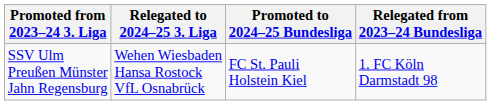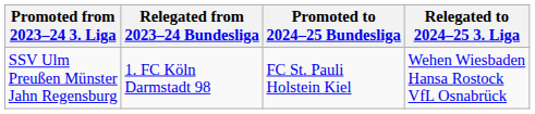columns swapped: Relegated from 2023–24 Bundesliga <-> Relegated to 2024–25 3. Liga
